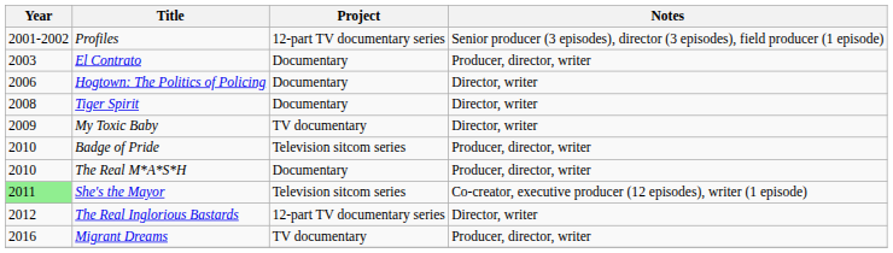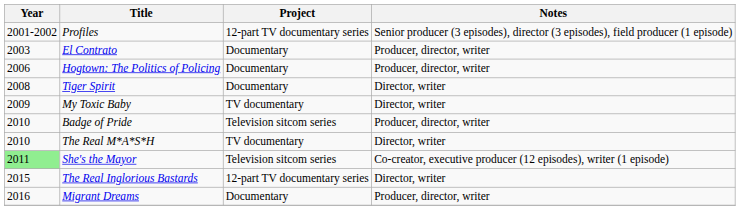Hogtown: The Politics of Policing | Notes: Director, writer -> Producer, director, writer
The Real M*A*S*H | Project: Documentary -> TV documentary
The Real M*A*S*H | Notes: Producer, director, writer -> Director, writer
The Real Inglorious Bastards | Year: 2012 -> 2015
Migrant Dreams | Project: TV documentary -> Documentary
